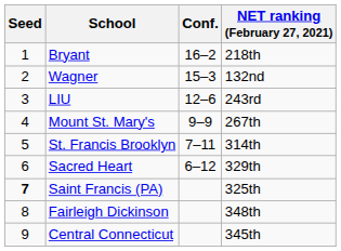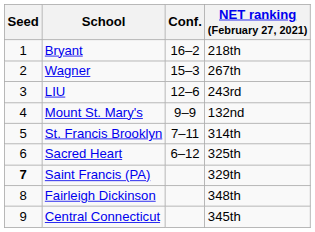Wagner | NET ranking (February 27, 2021): 132nd -> 267th
Mount St. Mary's | NET ranking (February 27, 2021): 267th -> 132nd
Sacred Heart | NET ranking (February 27, 2021): 329th -> 325th
Saint Francis (PA) | NET ranking (February 27, 2021): 325th -> 329th
